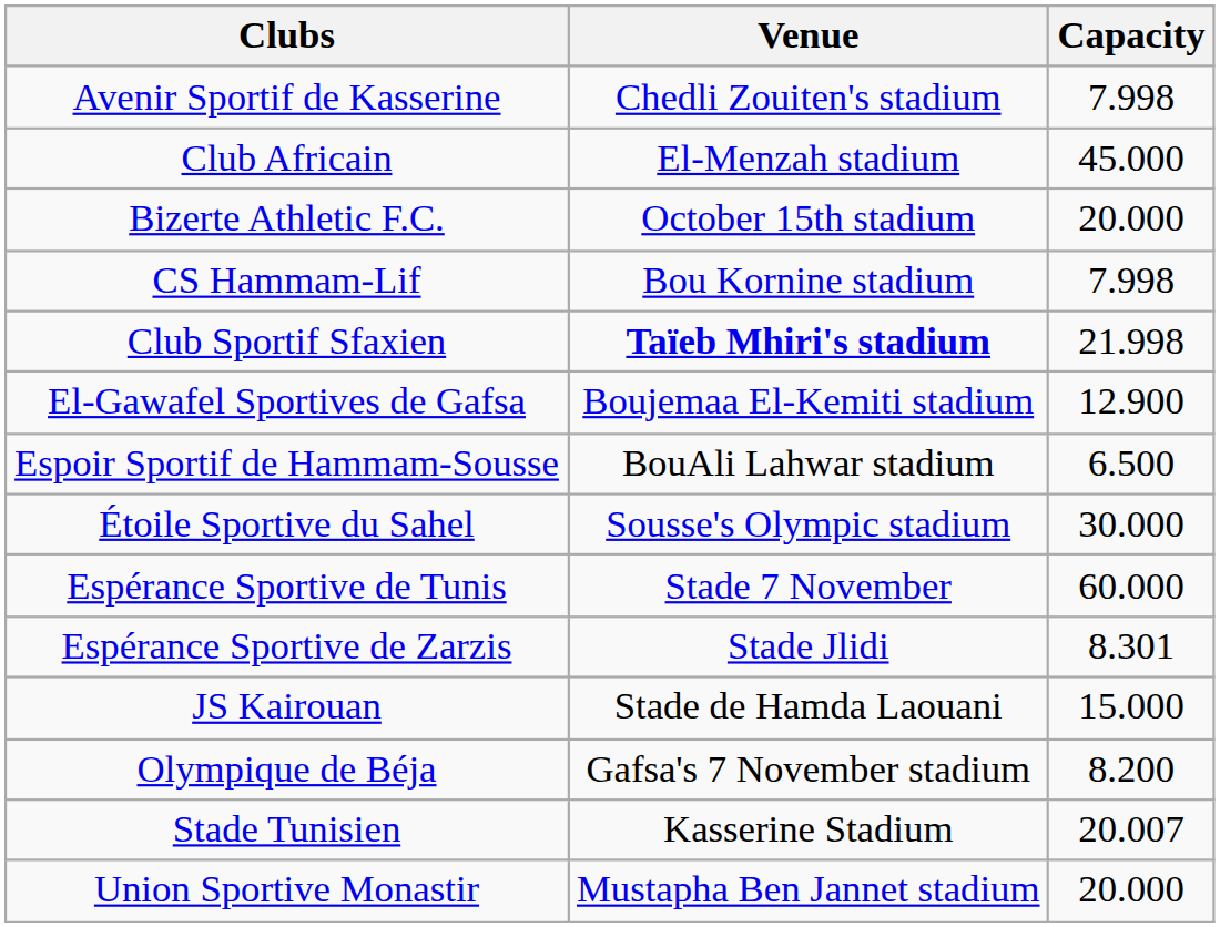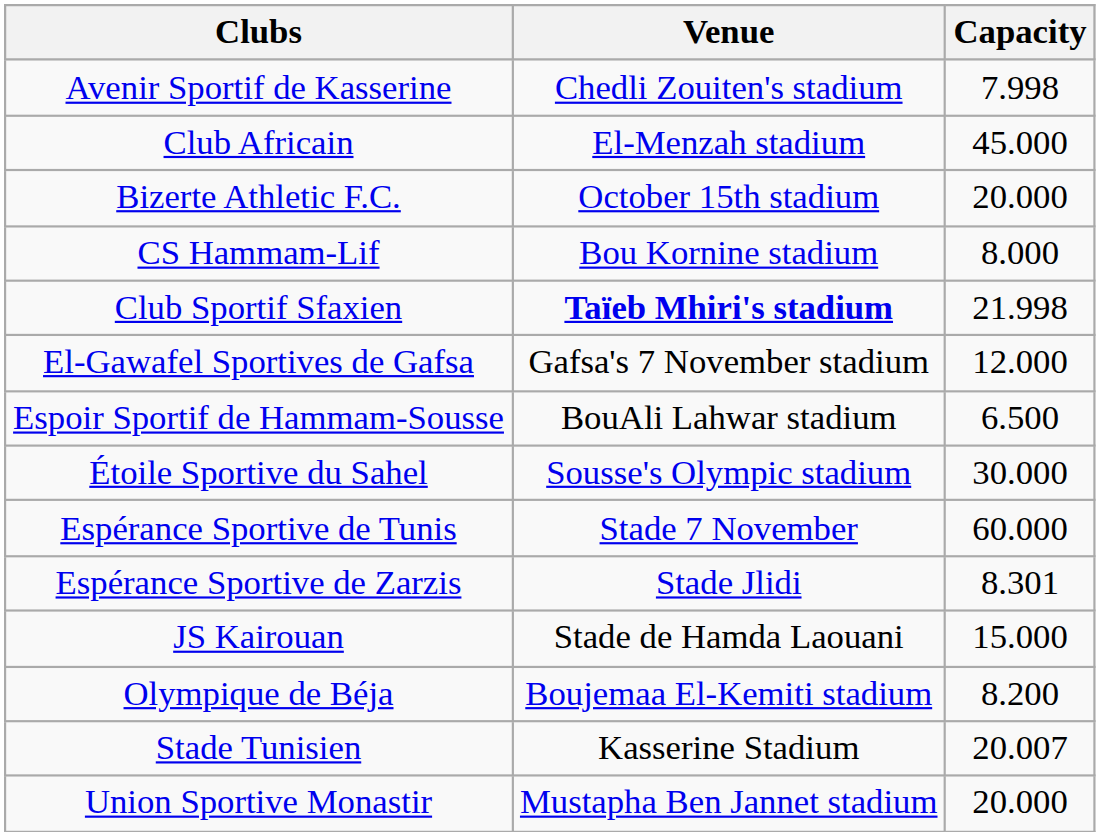CS Hammam-Lif | Capacity: 7.998 -> 8.000
El-Gawafel Sportives de Gafsa | Venue: Boujemaa El-Kemiti stadium -> Gafsa's 7 November stadium
El-Gawafel Sportives de Gafsa | Capacity: 12.900 -> 12.000
Olympique de Béja | Venue: Gafsa's 7 November stadium -> Boujemaa El-Kemiti stadium
